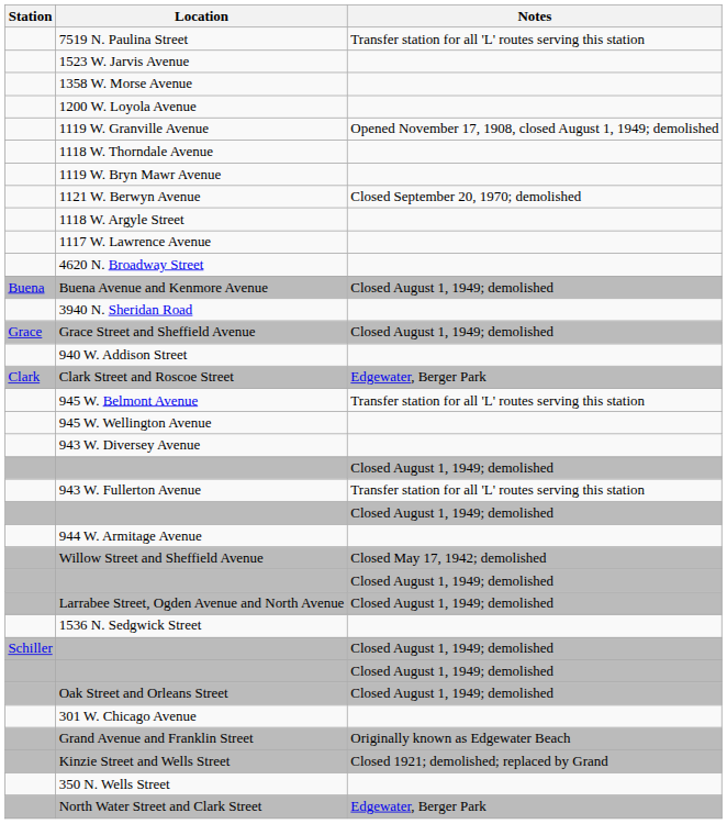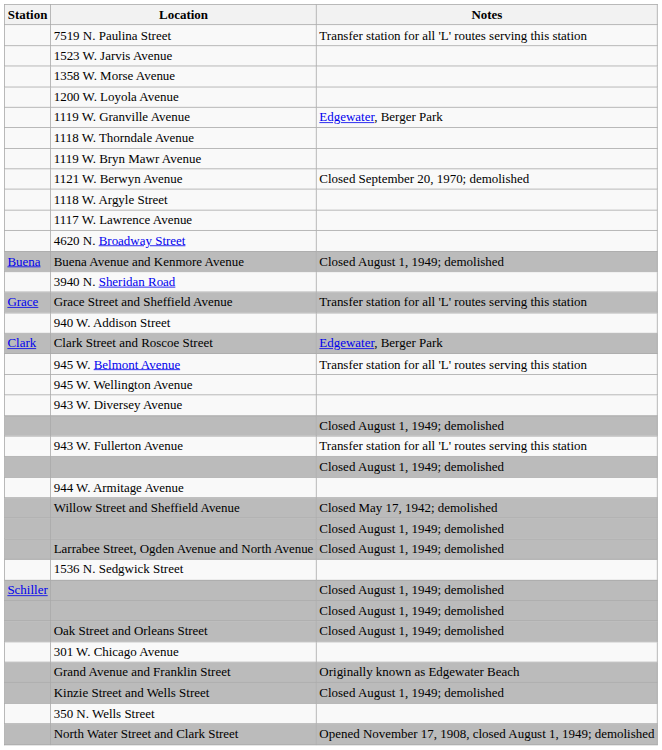1119 W. Granville Avenue | Notes: Opened November 17, 1908, closed August 1, 1949; demolished -> Edgewater, Berger Park
Grace Street and Sheffield Avenue | Notes: Closed August 1, 1949; demolished -> Transfer station for all 'L' routes serving this station
Kinzie Street and Wells Street | Notes: Closed 1921; demolished; replaced by Grand -> Closed August 1, 1949; demolished
North Water Street and Clark Street | Notes: Edgewater, Berger Park -> Opened November 17, 1908, closed August 1, 1949; demolished
